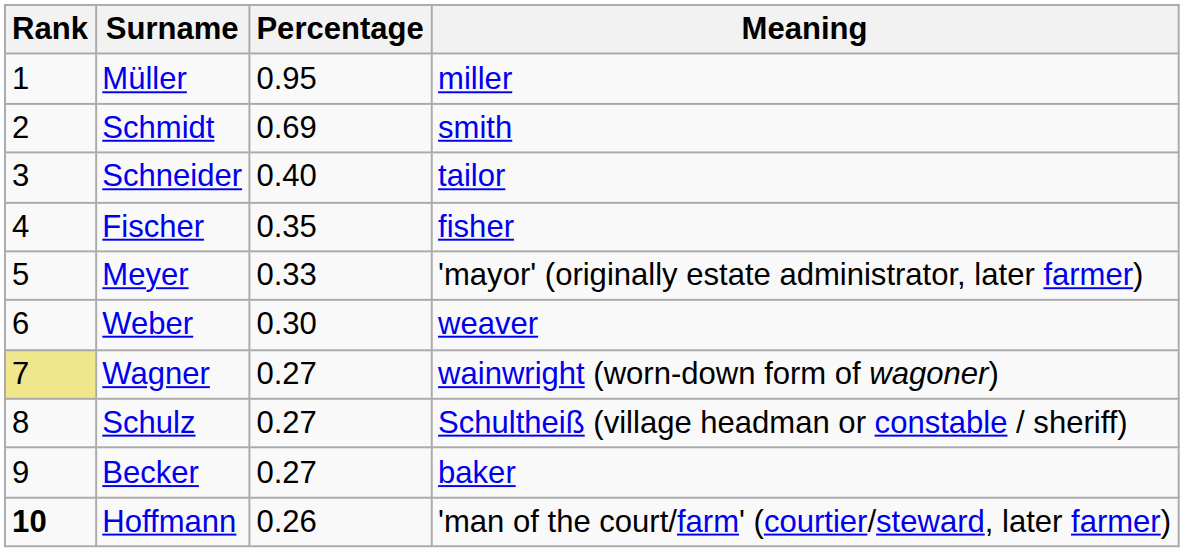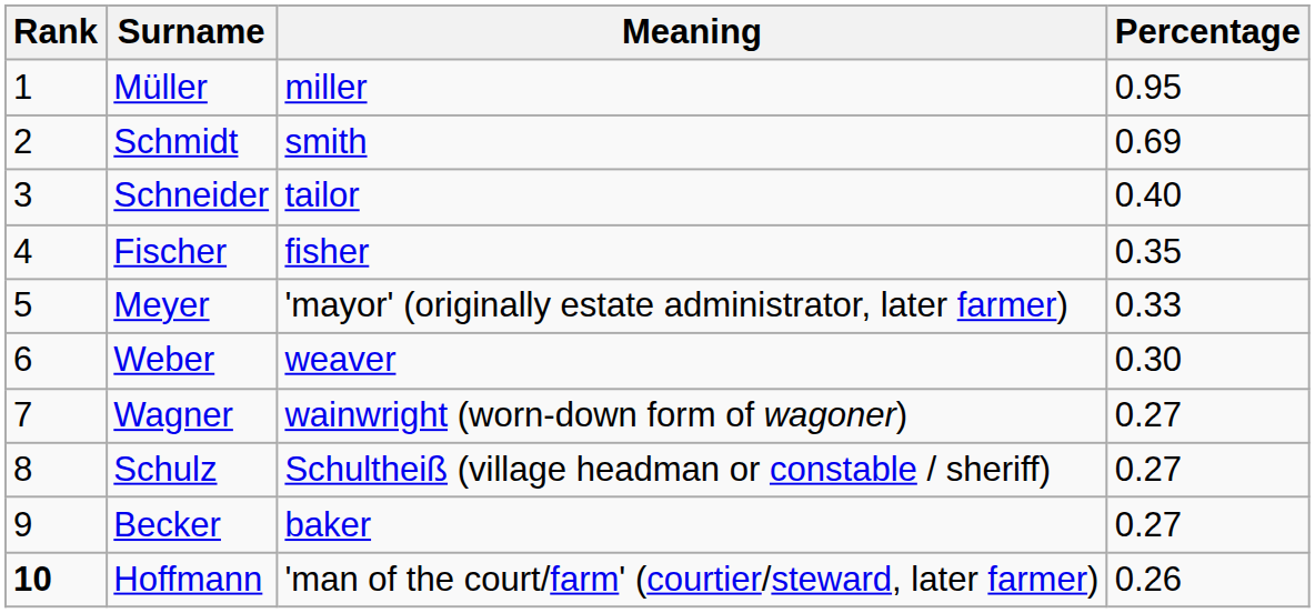columns swapped: Meaning <-> Percentage
Wagner | Rank: khaki background -> no background
